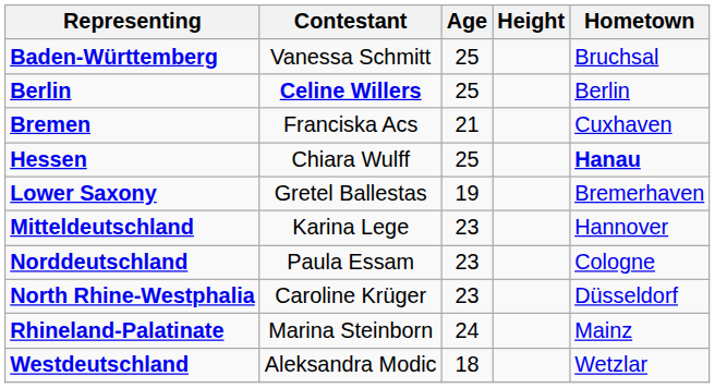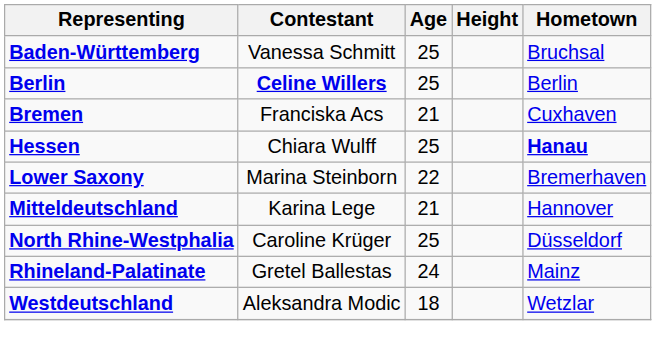Lower Saxony | Contestant: Gretel Ballestas -> Marina Steinborn
Lower Saxony | Age: 19 -> 22
Mitteldeutschland | Age: 23 -> 21
- row: Norddeutschland | Paula Essam | 23 | Cologne
North Rhine-Westphalia | Age: 23 -> 25
Rhineland-Palatinate | Contestant: Marina Steinborn -> Gretel Ballestas
